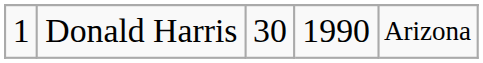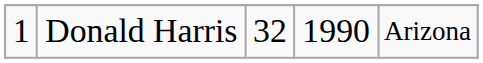Donald Harris | column 3: 30 -> 32
